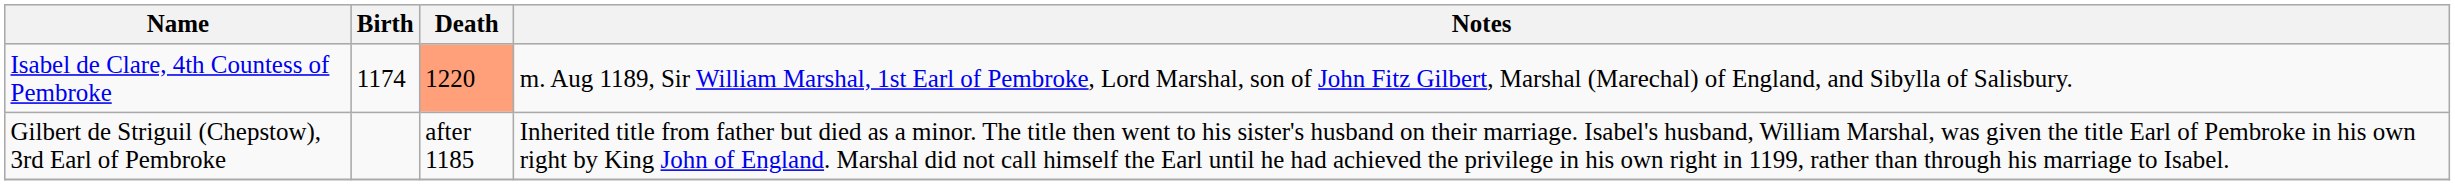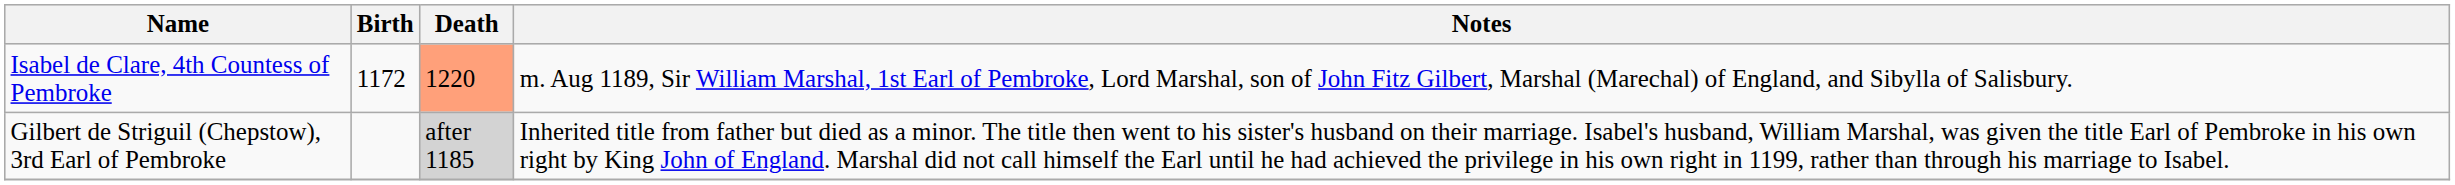Isabel de Clare, 4th Countess of Pembroke | Birth: 1174 -> 1172
Gilbert de Striguil (Chepstow), 3rd Earl of Pembroke | Death: no background -> lightgrey background
